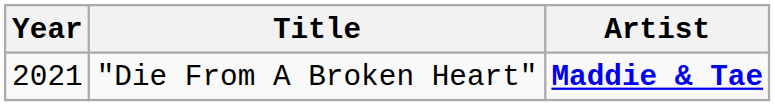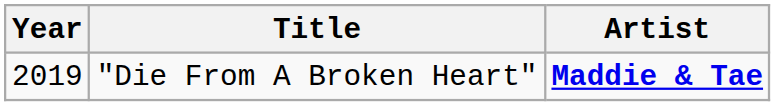"Die From A Broken Heart" | Year: 2021 -> 2019
